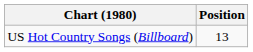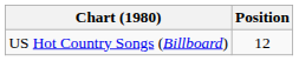US Hot Country Songs (Billboard) | Position: 13 -> 12
